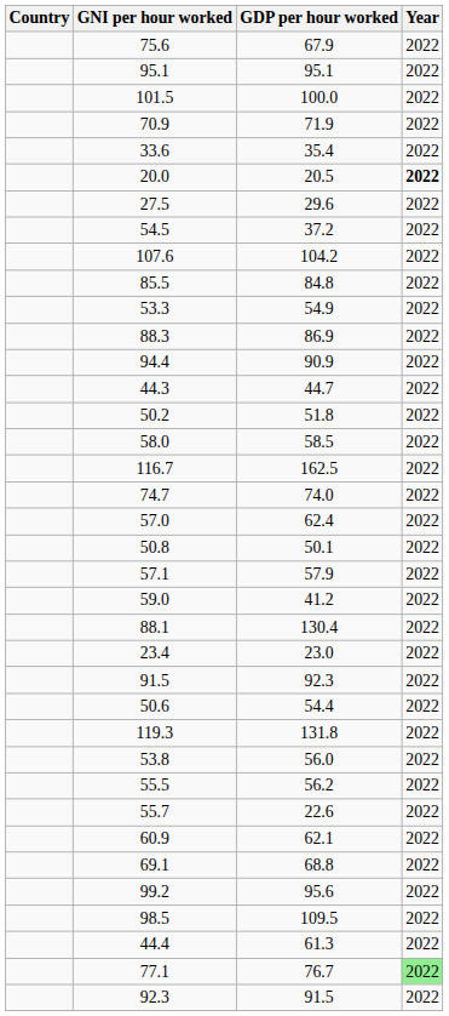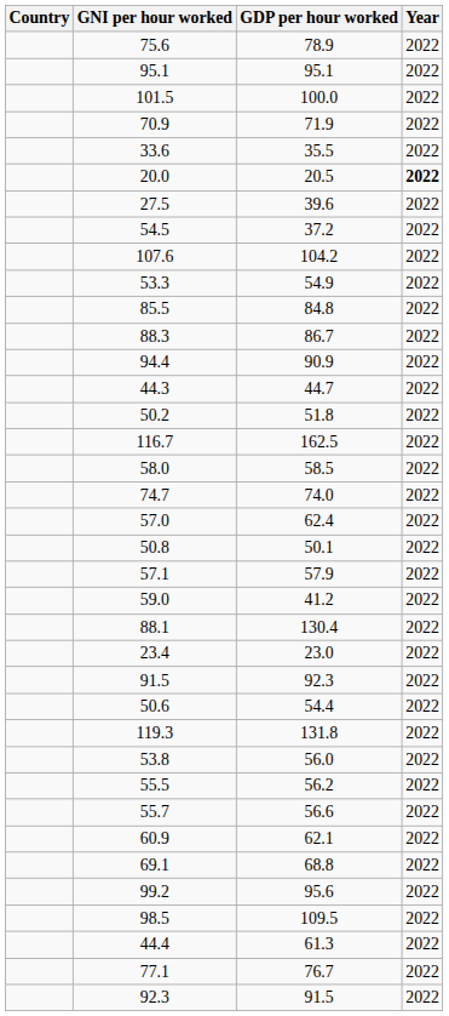75.6 | GDP per hour worked: 67.9 -> 78.9
33.6 | GDP per hour worked: 35.4 -> 35.5
27.5 | GDP per hour worked: 29.6 -> 39.6
rows swapped: 53.3 <-> 85.5
88.3 | GDP per hour worked: 86.9 -> 86.7
rows swapped: 116.7 <-> 58.0
55.7 | GDP per hour worked: 22.6 -> 56.6
77.1 | Year: lightgreen background -> no background
